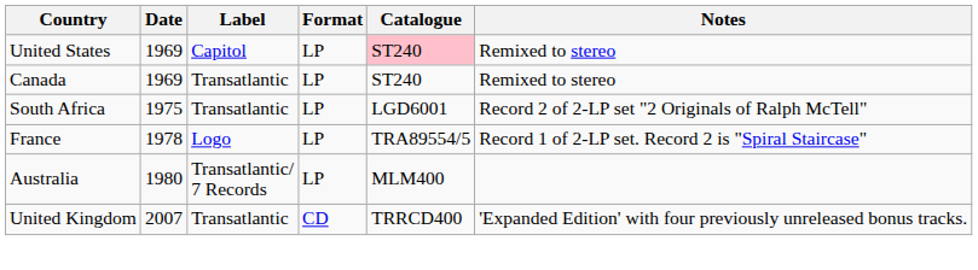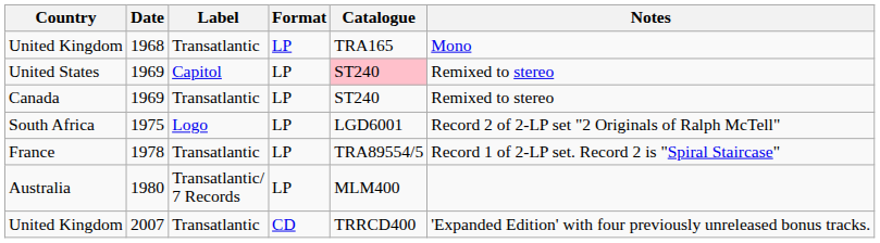+ row: United Kingdom | 1968 | Transatlantic | LP | TRA165 | Mono
South Africa | Label: Transatlantic -> Logo
France | Label: Logo -> Transatlantic
